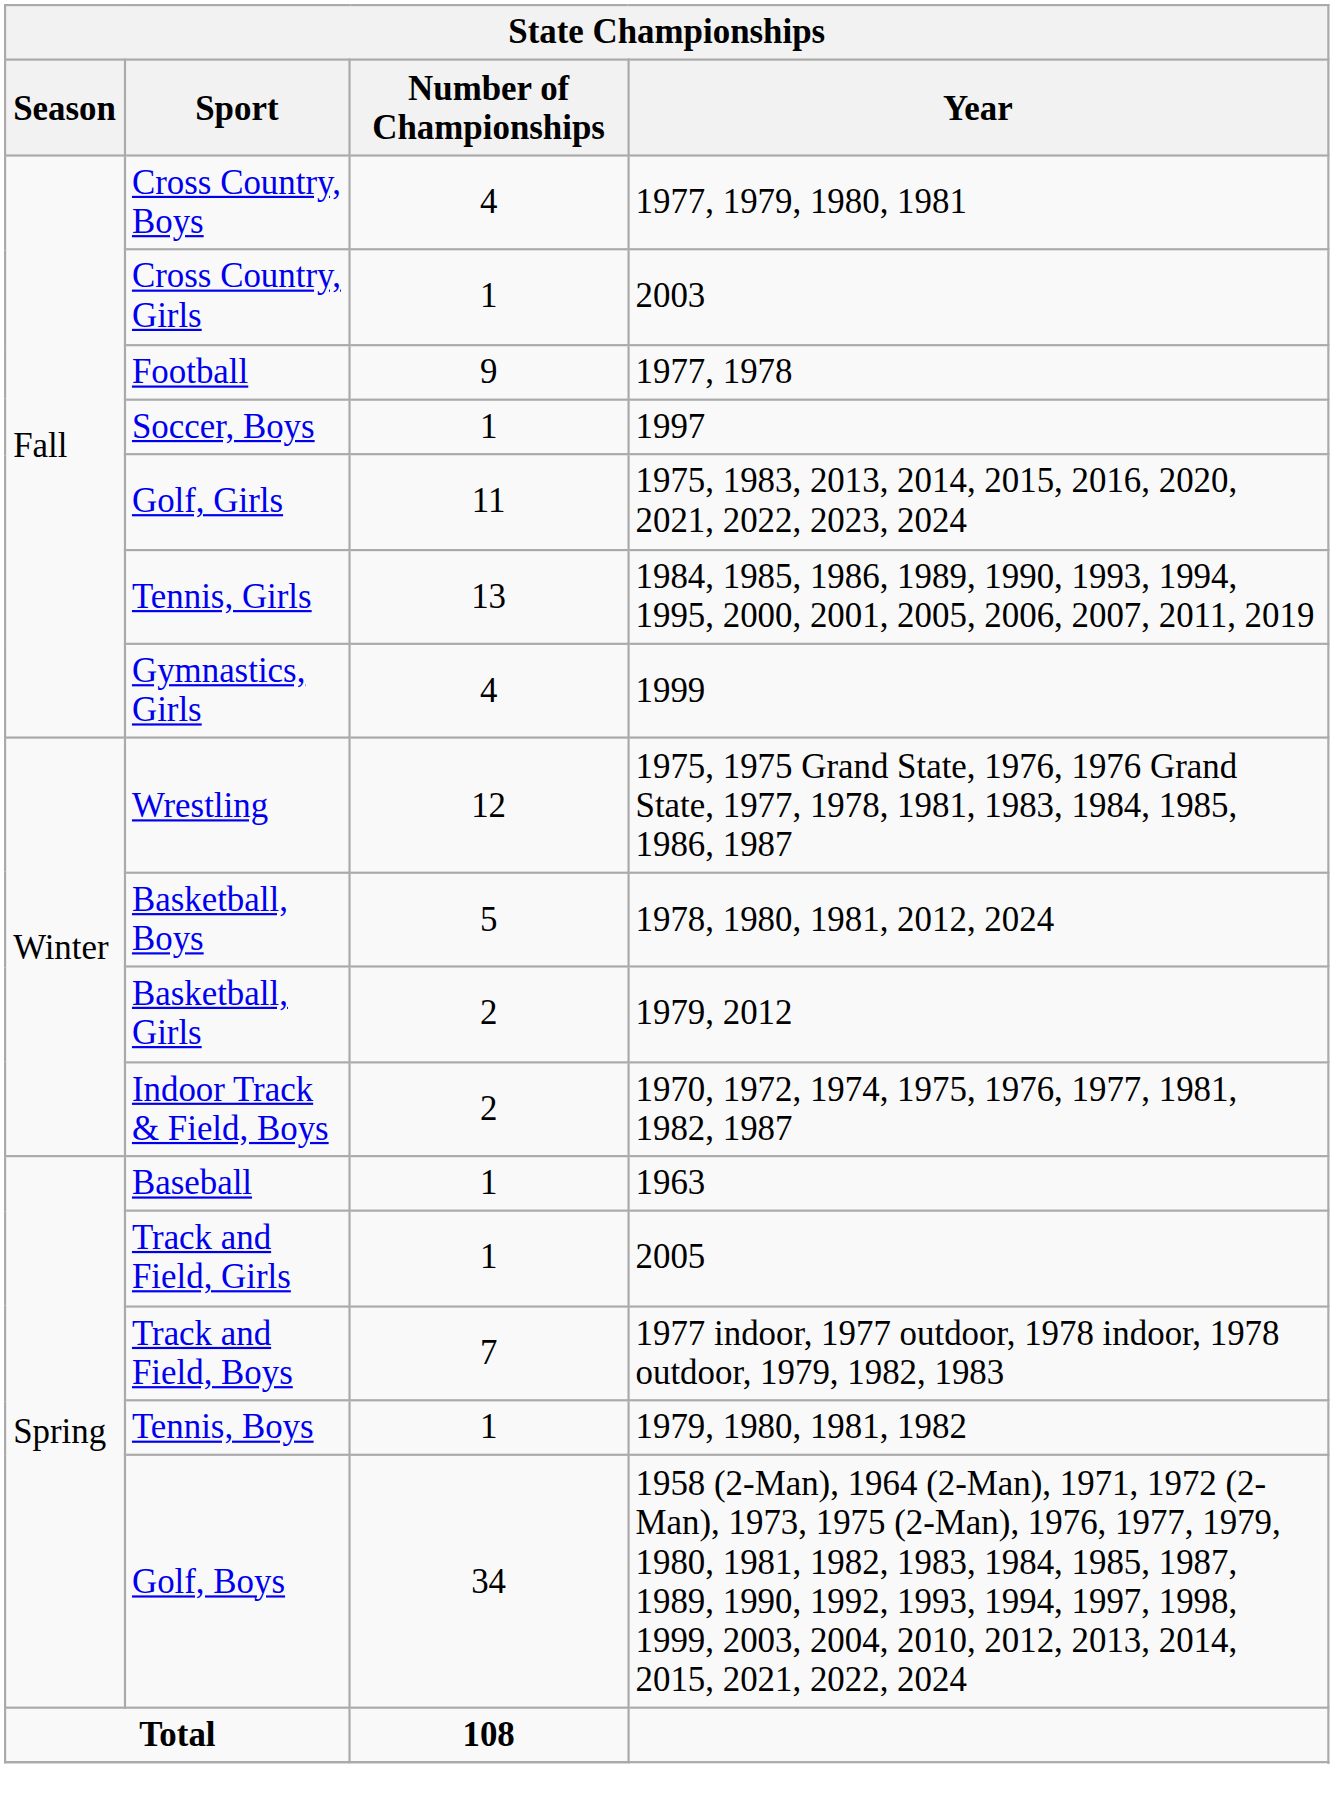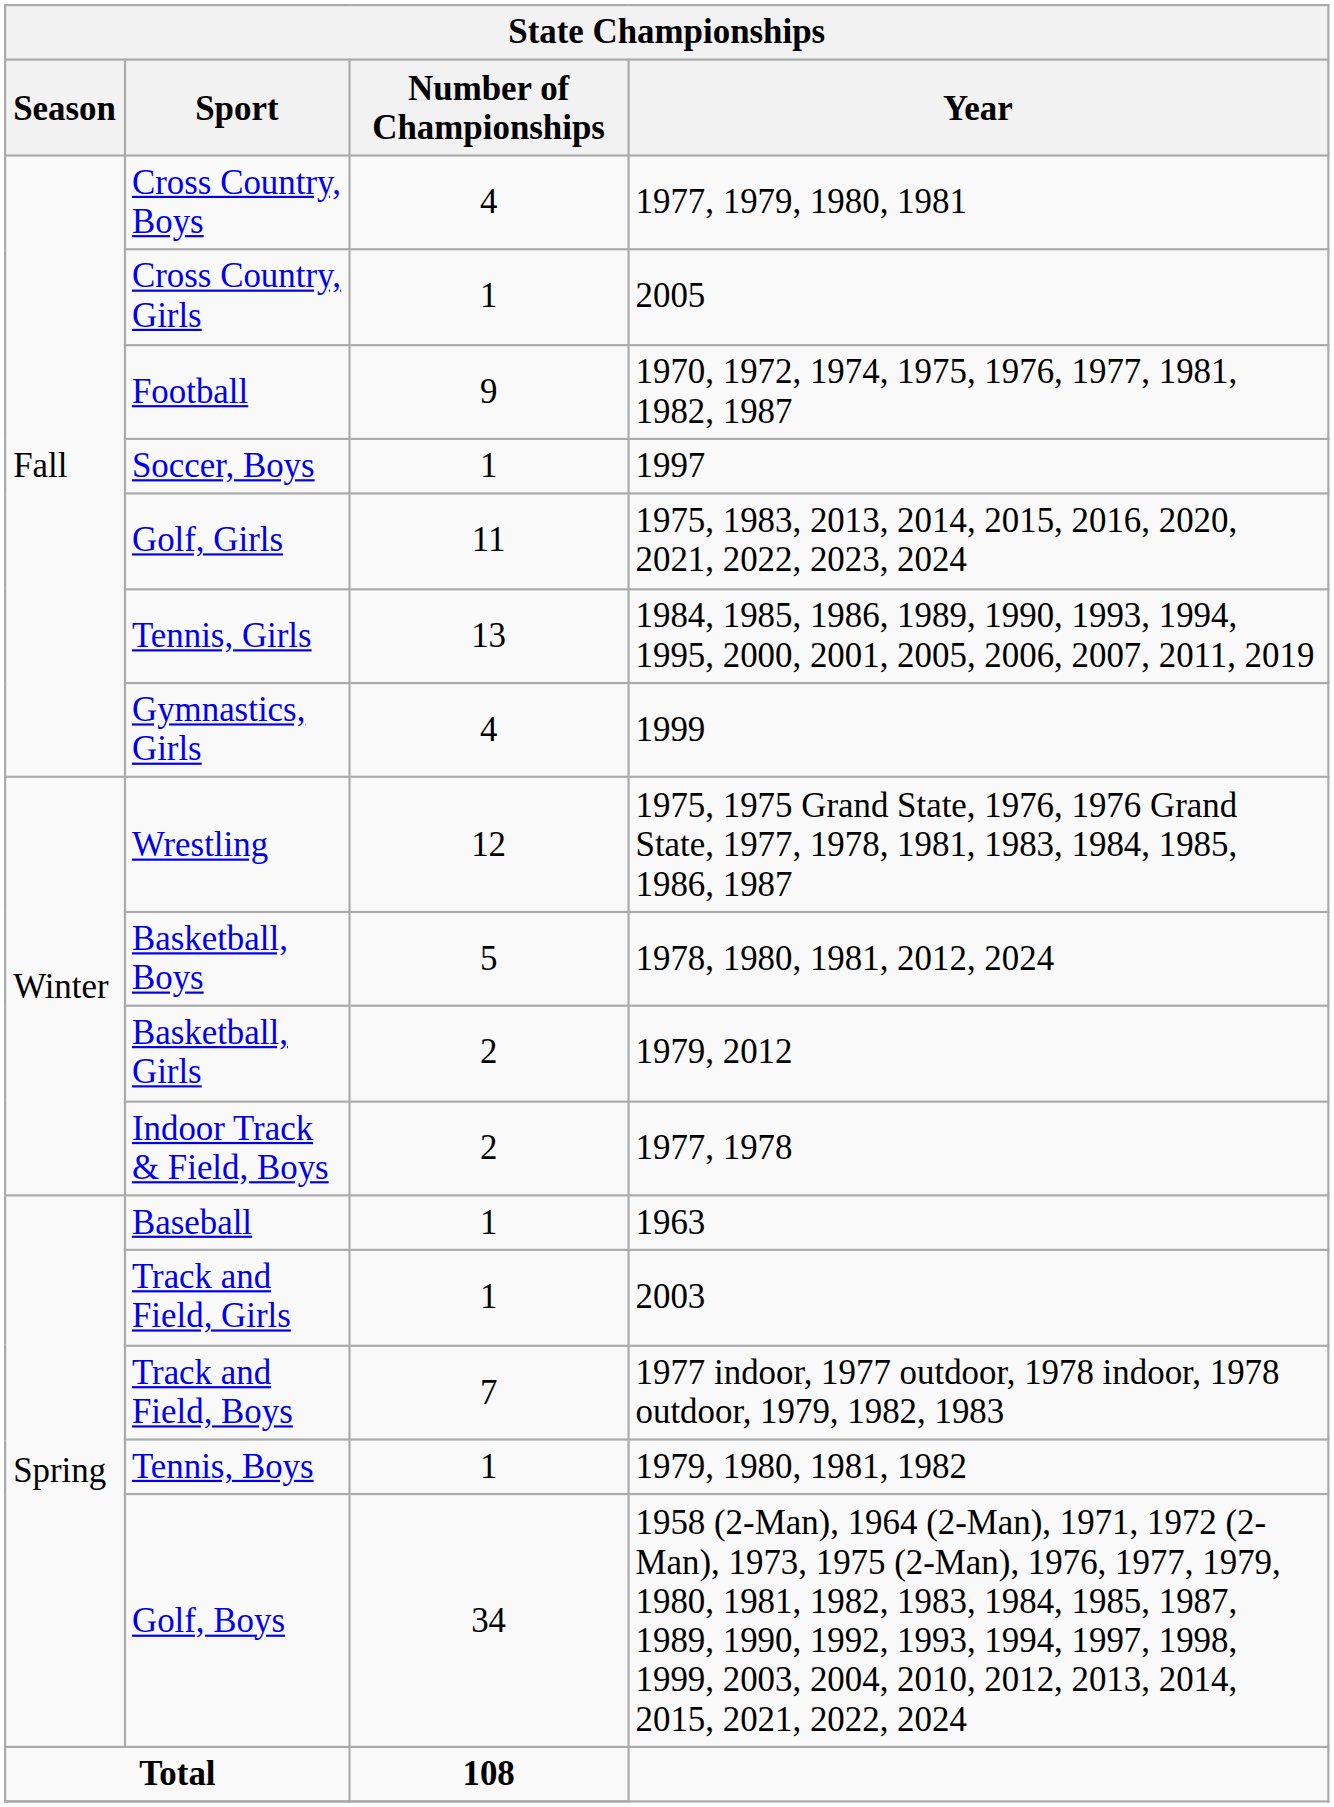Cross Country, Girls | Year: 2003 -> 2005
Football | Year: 1977, 1978 -> 1970, 1972, 1974, 1975, 1976, 1977, 1981, 1982, 1987
Indoor Track & Field, Boys | Year: 1970, 1972, 1974, 1975, 1976, 1977, 1981, 1982, 1987 -> 1977, 1978
Track and Field, Girls | Year: 2005 -> 2003
